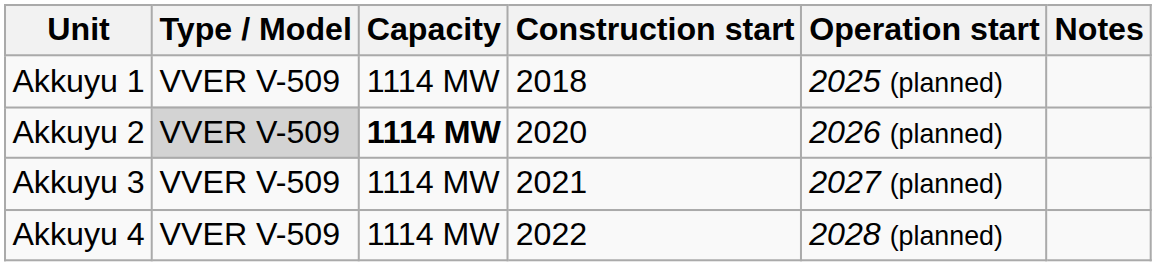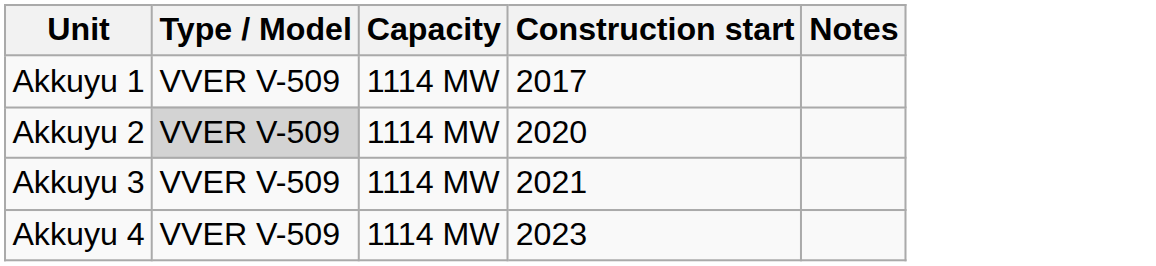- column: Operation start | 2025 (planned) | 2026 (planned) | 2027 (planned) | 2028 (planned)
Akkuyu 1 | Construction start: 2018 -> 2017
Akkuyu 2 | Capacity: bold -> normal
Akkuyu 4 | Construction start: 2022 -> 2023
